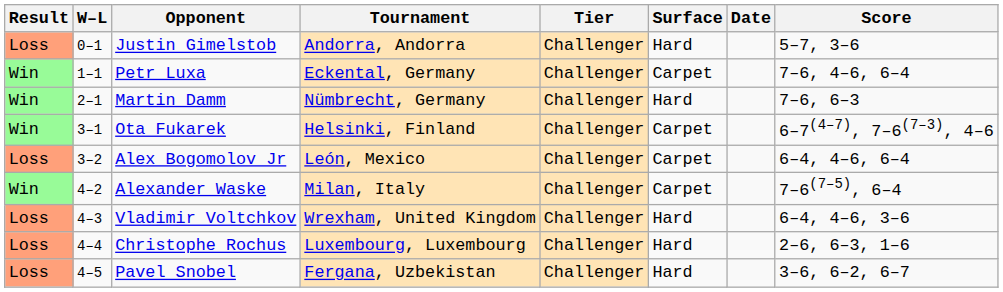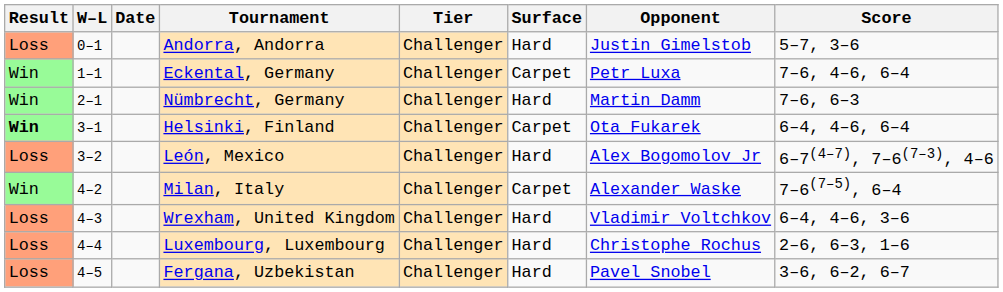columns swapped: Date <-> Opponent
Helsinki, Finland | Result: normal -> bold
Helsinki, Finland | Score: 6–7(4–7), 7–6(7–3), 4–6 -> 6–4, 4–6, 6–4
León, Mexico | Surface: Carpet -> Hard
León, Mexico | Score: 6–4, 4–6, 6–4 -> 6–7(4–7), 7–6(7–3), 4–6
